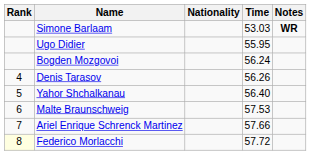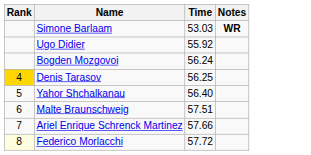- column: Nationality
Ugo Didier | Time: 55.95 -> 55.92
Denis Tarasov | Rank: no background -> gold background
Denis Tarasov | Time: 56.26 -> 56.25
Malte Braunschweig | Time: 57.53 -> 57.51
